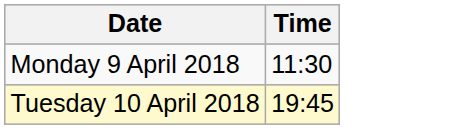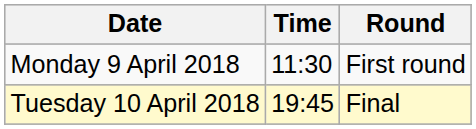+ column: Round | First round | Final
